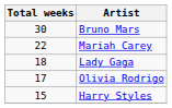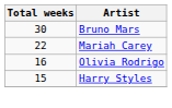- row: 18 | Lady Gaga
Olivia Rodrigo | Total weeks: 17 -> 16
